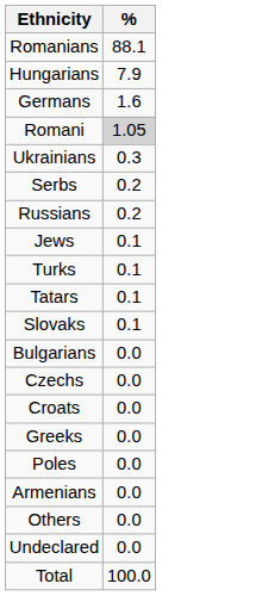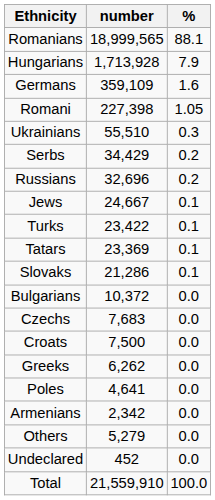+ column: number | 18,999,565 | 1,713,928 | 359,109 | 227,398 | 55,510 | 34,429 | 32,696 | 24,667 | 23,422 | 23,369 | 21,286 | 10,372 | 7,683 | 7,500 | 6,262 | 4,641 | 2,342 | 5,279 | 452 | 21,559,910
Romani | %: lightgrey background -> no background
